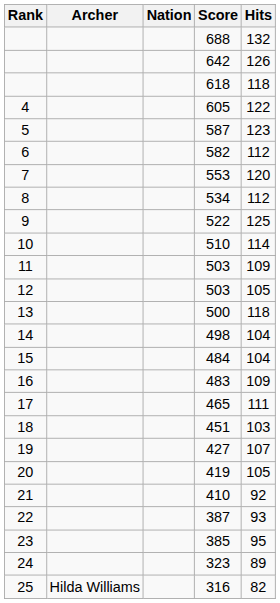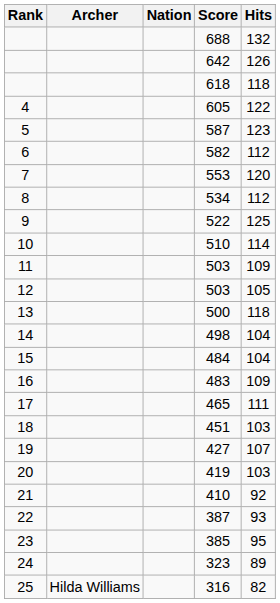419 | Hits: 105 -> 103
